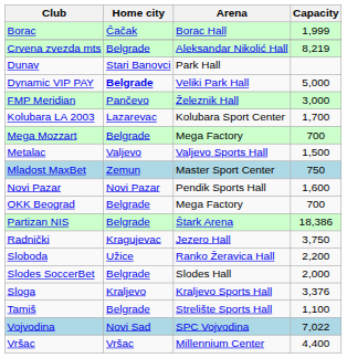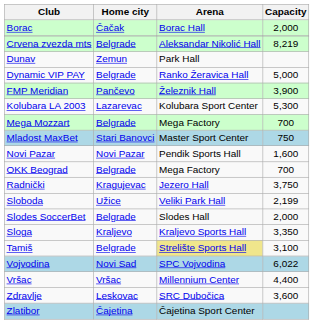Borac | Capacity: 1,999 -> 2,000
Dunav | Home city: Stari Banovci -> Zemun
Dynamic VIP PAY | Home city: bold -> normal
Dynamic VIP PAY | Arena: Veliki Park Hall -> Ranko Žeravica Hall
FMP Meridian | Capacity: 3,000 -> 3,900
Kolubara LA 2003 | Capacity: 1,700 -> 5,300
- row: Metalac | Valjevo | Valjevo Sports Hall | 1,500
Mladost MaxBet | Home city: Zemun -> Stari Banovci
- row: Partizan NIS | Belgrade | Štark Arena | 18,386
Sloboda | Arena: Ranko Žeravica Hall -> Veliki Park Hall
Sloboda | Capacity: 2,200 -> 2,199
Sloga | Capacity: 3,376 -> 3,350
Tamiš | Arena: no background -> khaki background
Tamiš | Capacity: 1,100 -> 3,100
Vojvodina | Capacity: 7,022 -> 6,022
+ row: Zdravlje | Leskovac | SRC Dubočica | 3,600
+ row: Zlatibor | Čajetina | Čajetina Sport Center
